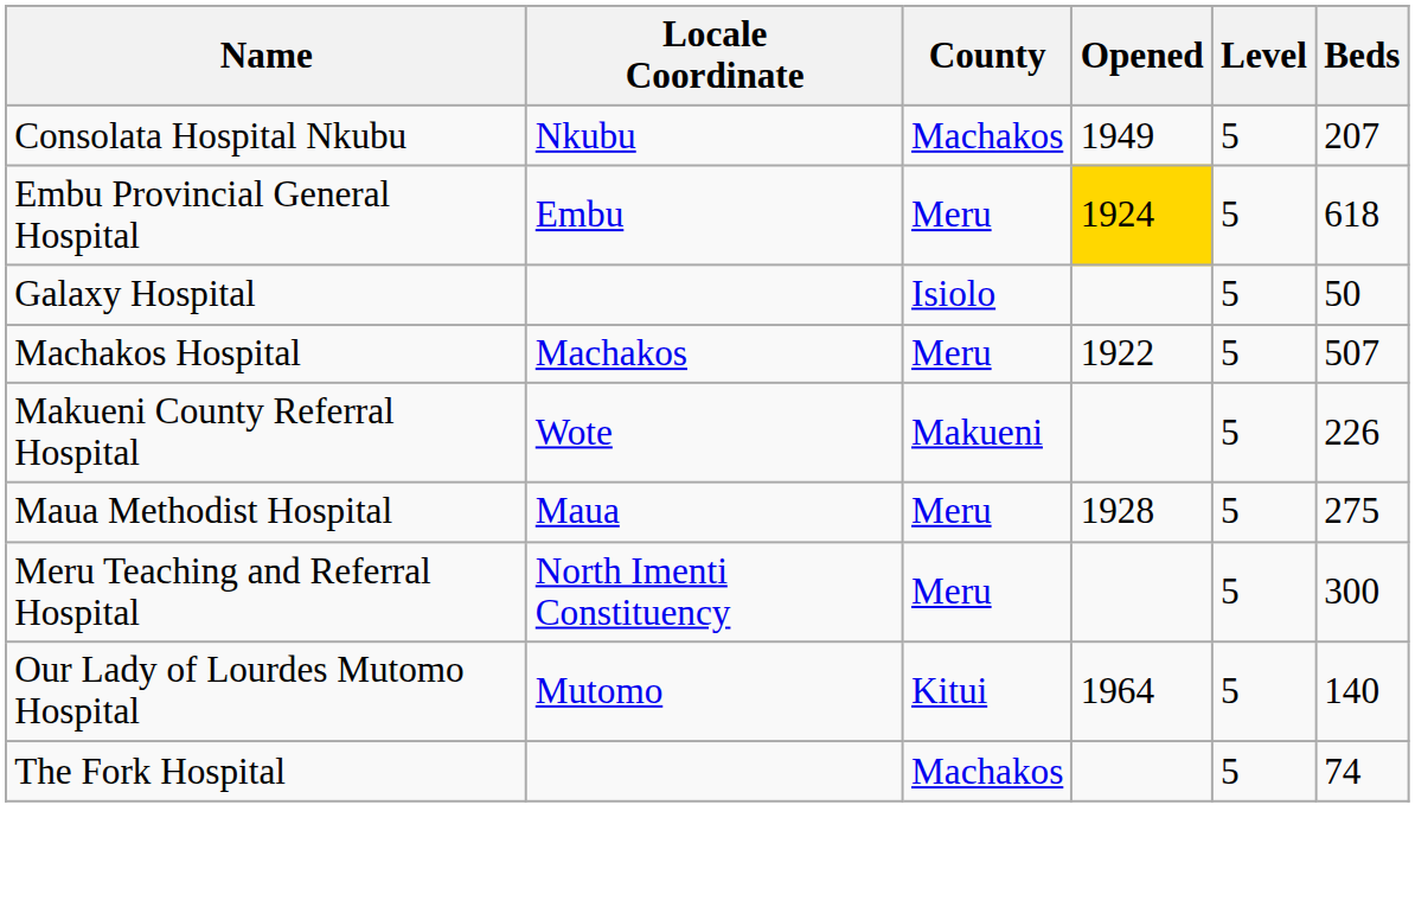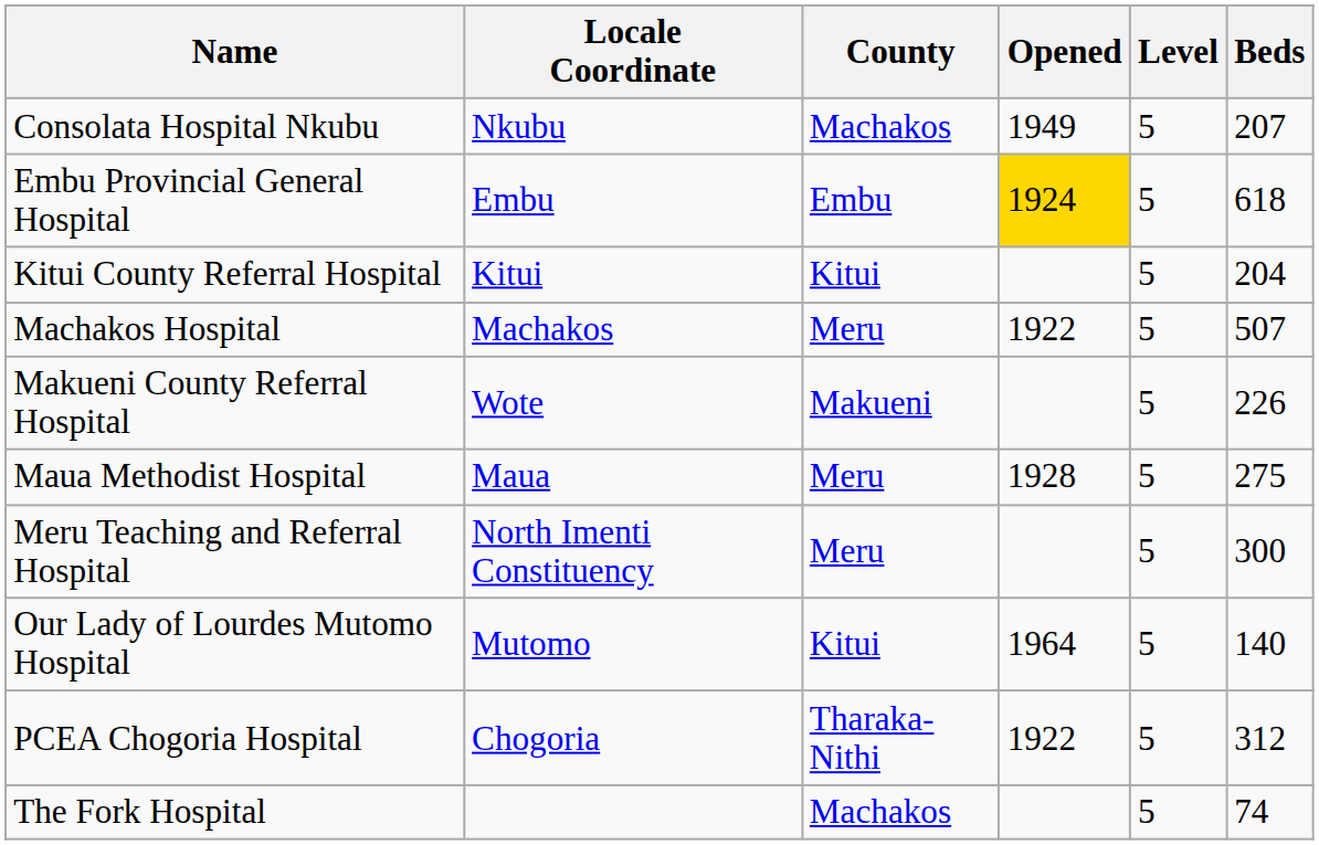Embu Provincial General Hospital | County: Meru -> Embu
- row: Galaxy Hospital | Isiolo | 5 | 50
+ row: Kitui County Referral Hospital | Kitui | Kitui | 5 | 204
+ row: PCEA Chogoria Hospital | Chogoria | Tharaka-Nithi | 1922 | 5 | 312
